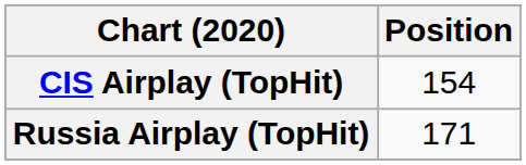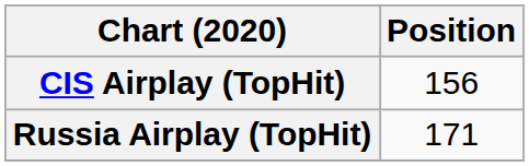CIS Airplay (TopHit) | Position: 154 -> 156
